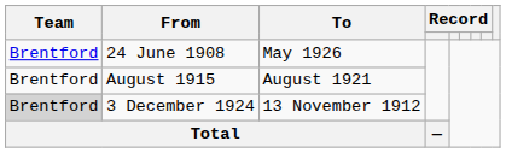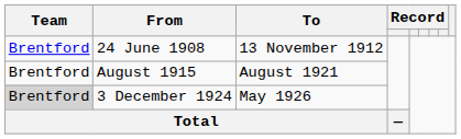24 June 1908 | To: May 1926 -> 13 November 1912
3 December 1924 | To: 13 November 1912 -> May 1926
